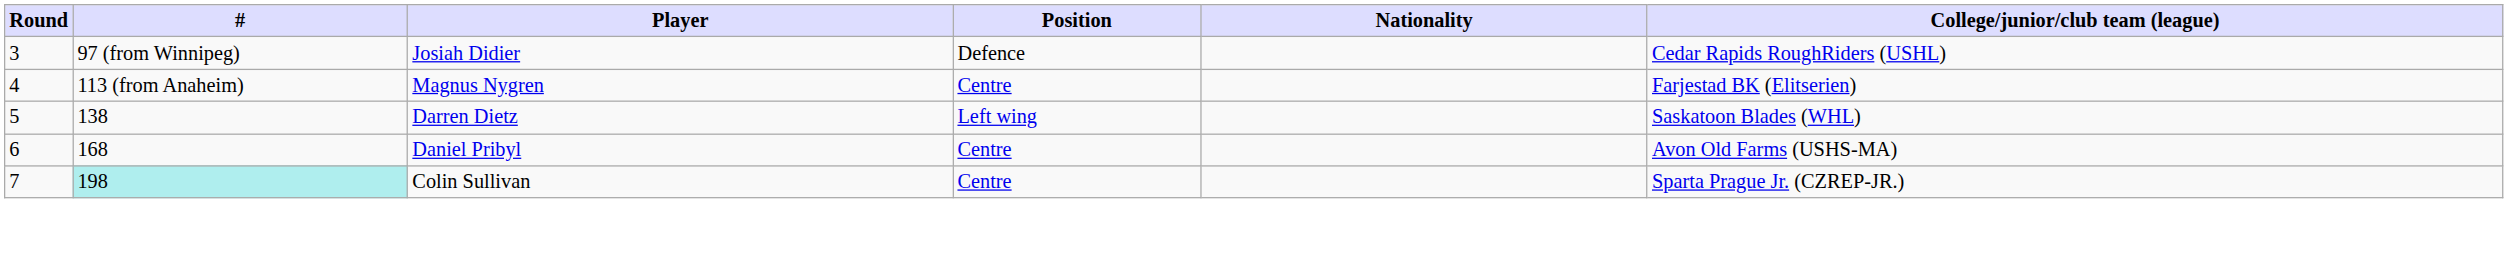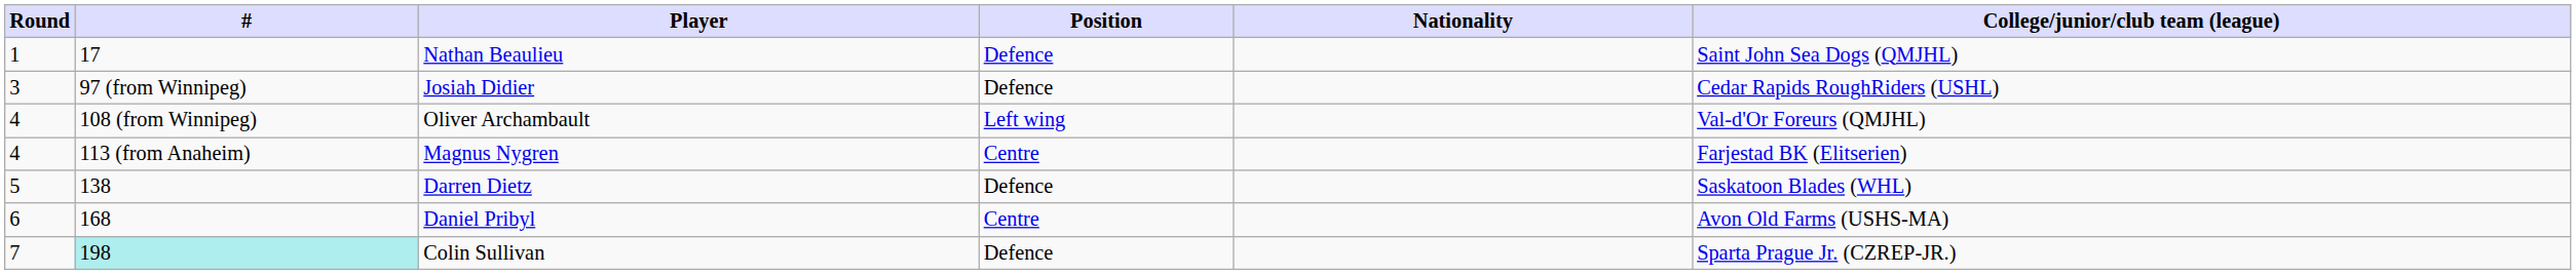+ row: 1 | 17 | Nathan Beaulieu | Defence | Saint John Sea Dogs (QMJHL)
+ row: 4 | 108 (from Winnipeg) | Oliver Archambault | Left wing | Val-d'Or Foreurs (QMJHL)
Darren Dietz | Position: Left wing -> Defence
Colin Sullivan | Position: Centre -> Defence
